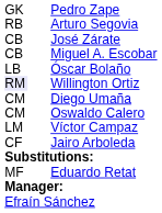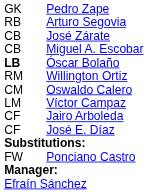Óscar Bolaño | column 1: normal -> bold
Willington Ortiz | column 1: lavender background -> no background
- row: CM | Diego Umaña
+ row: CF | José E. Díaz
- row: MF | Eduardo Retat
+ row: FW | Ponciano Castro
